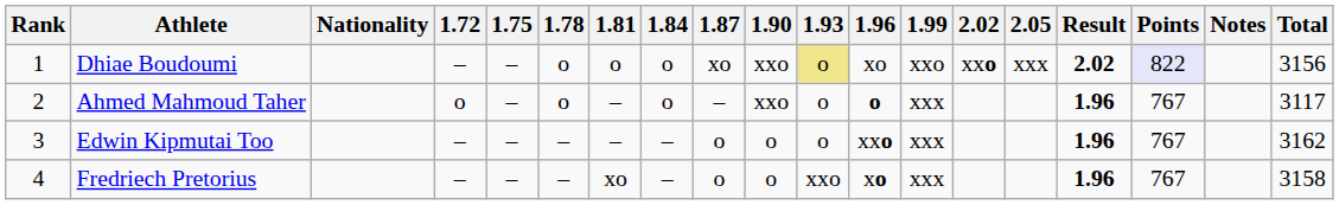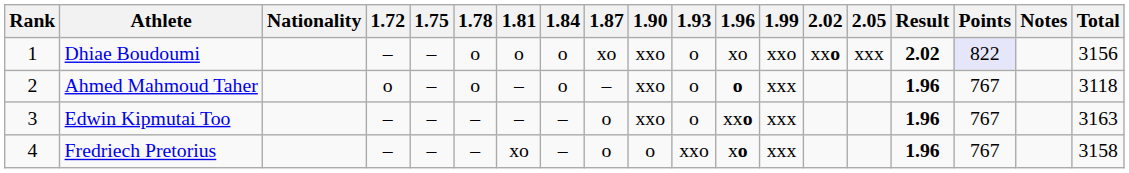Dhiae Boudoumi | 1.93: khaki background -> no background
Ahmed Mahmoud Taher | Total: 3117 -> 3118
Edwin Kipmutai Too | 1.90: o -> xxo
Edwin Kipmutai Too | Total: 3162 -> 3163
